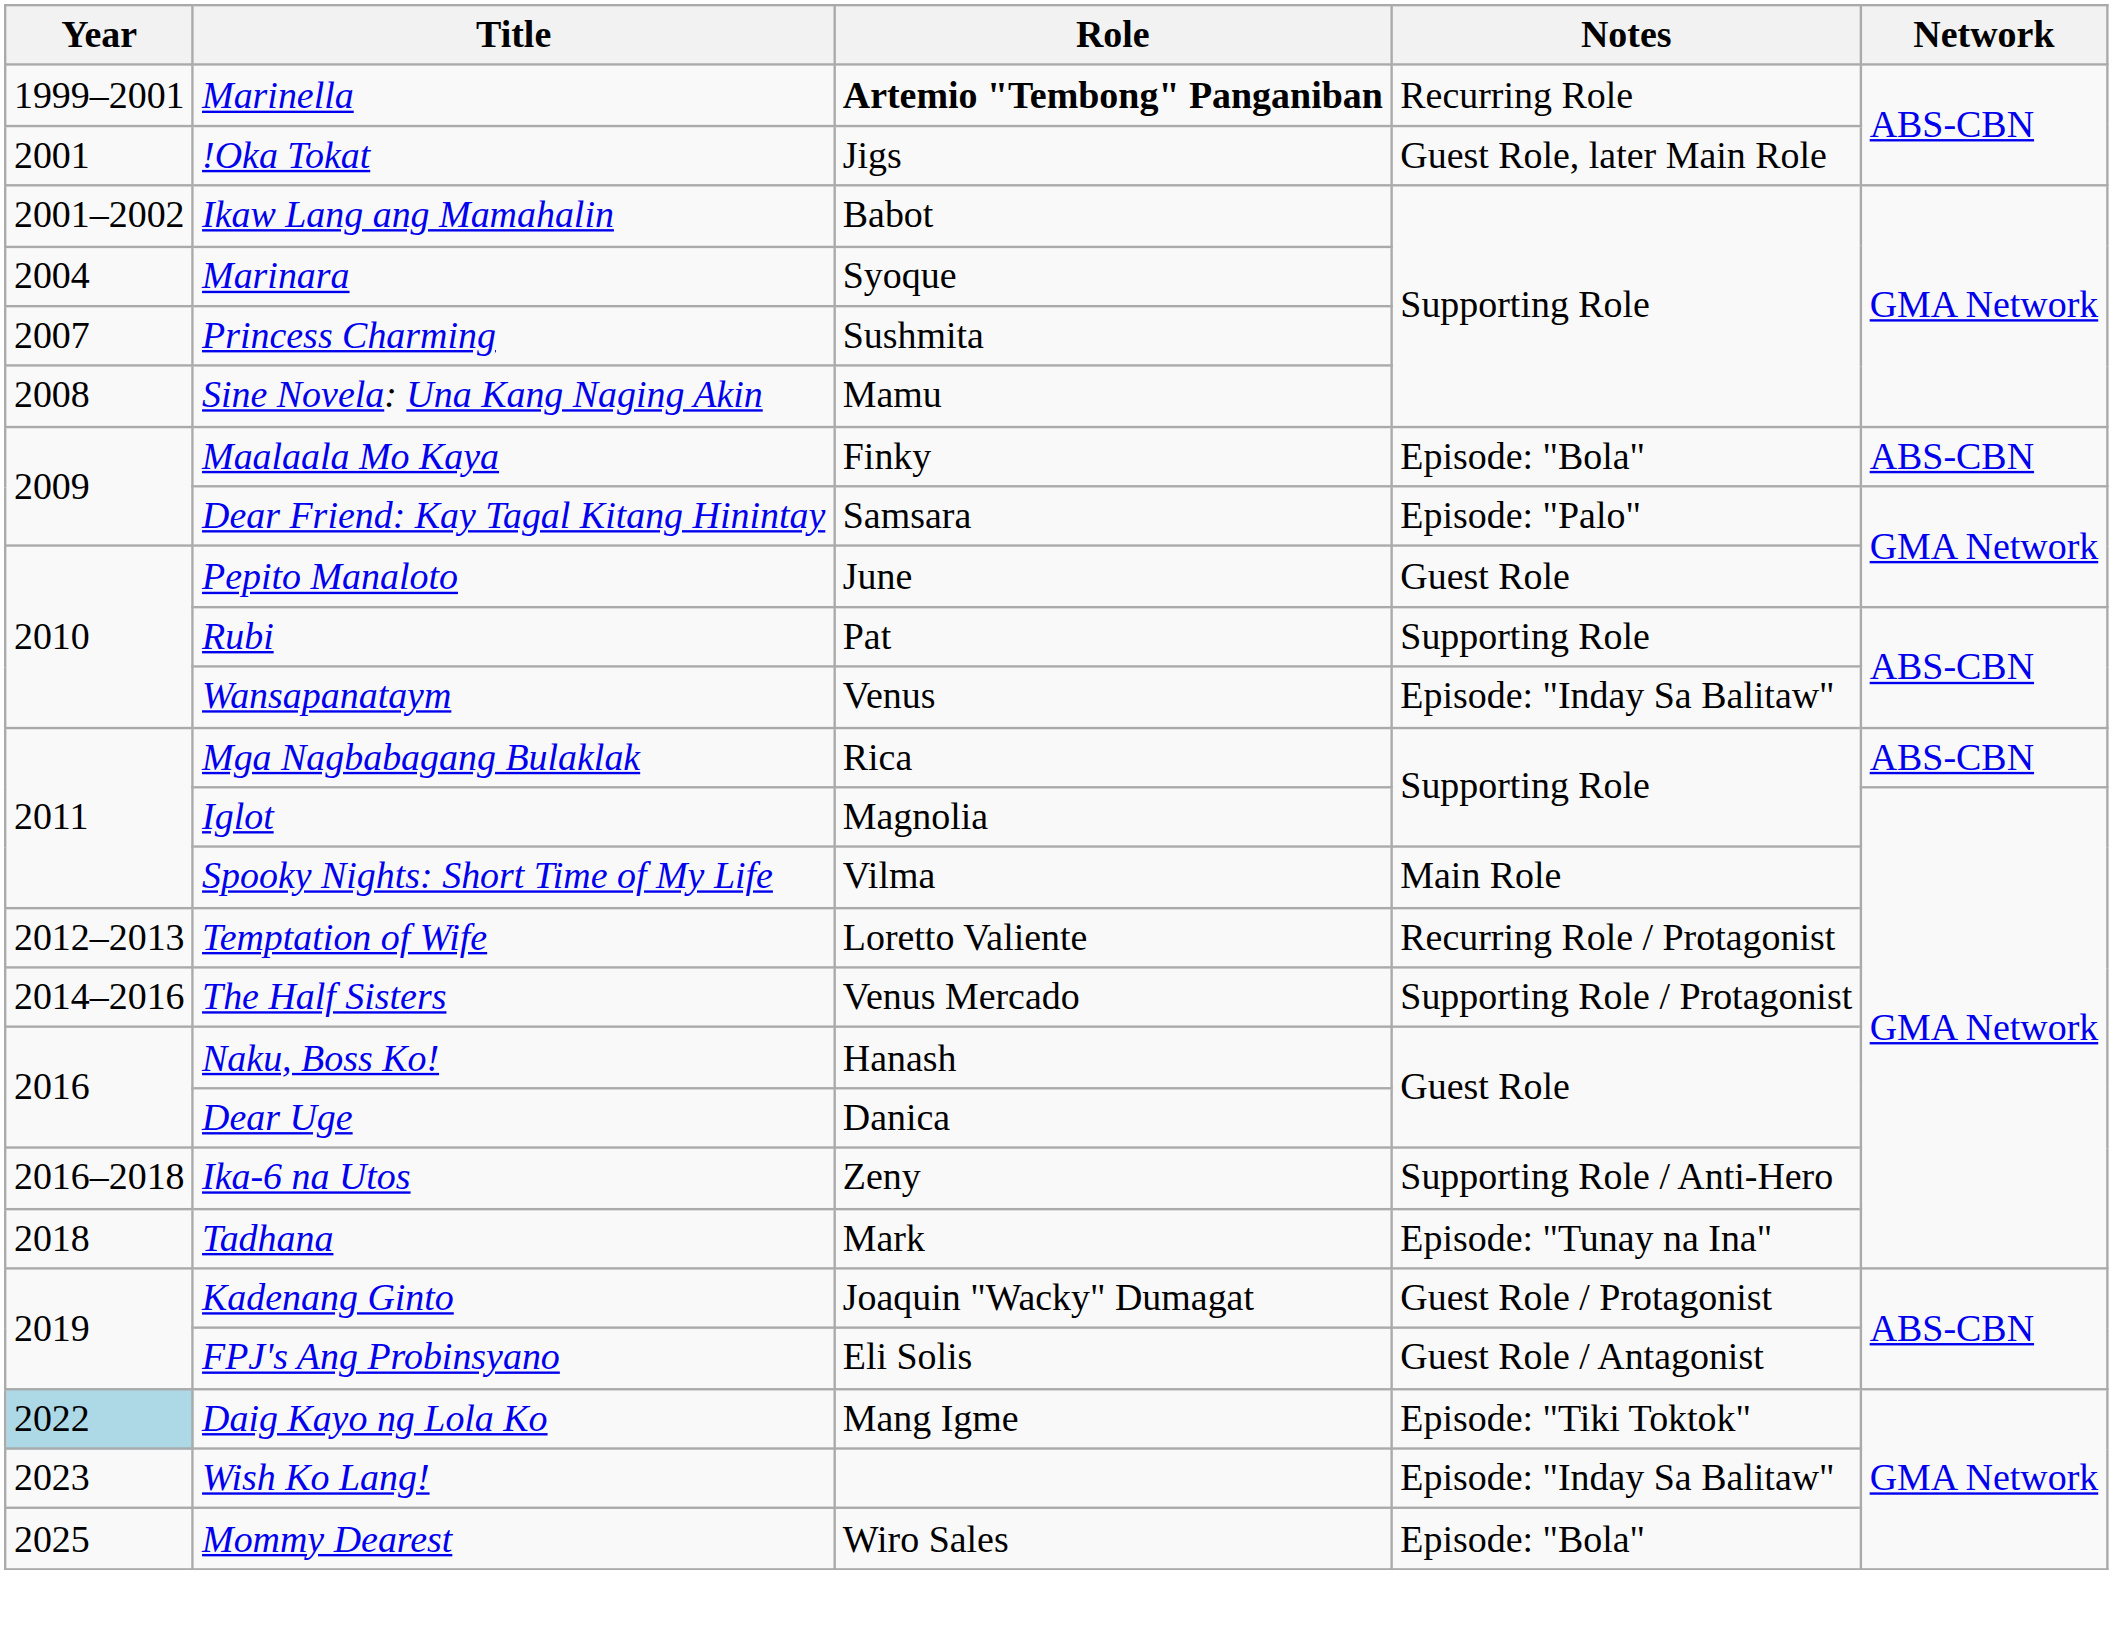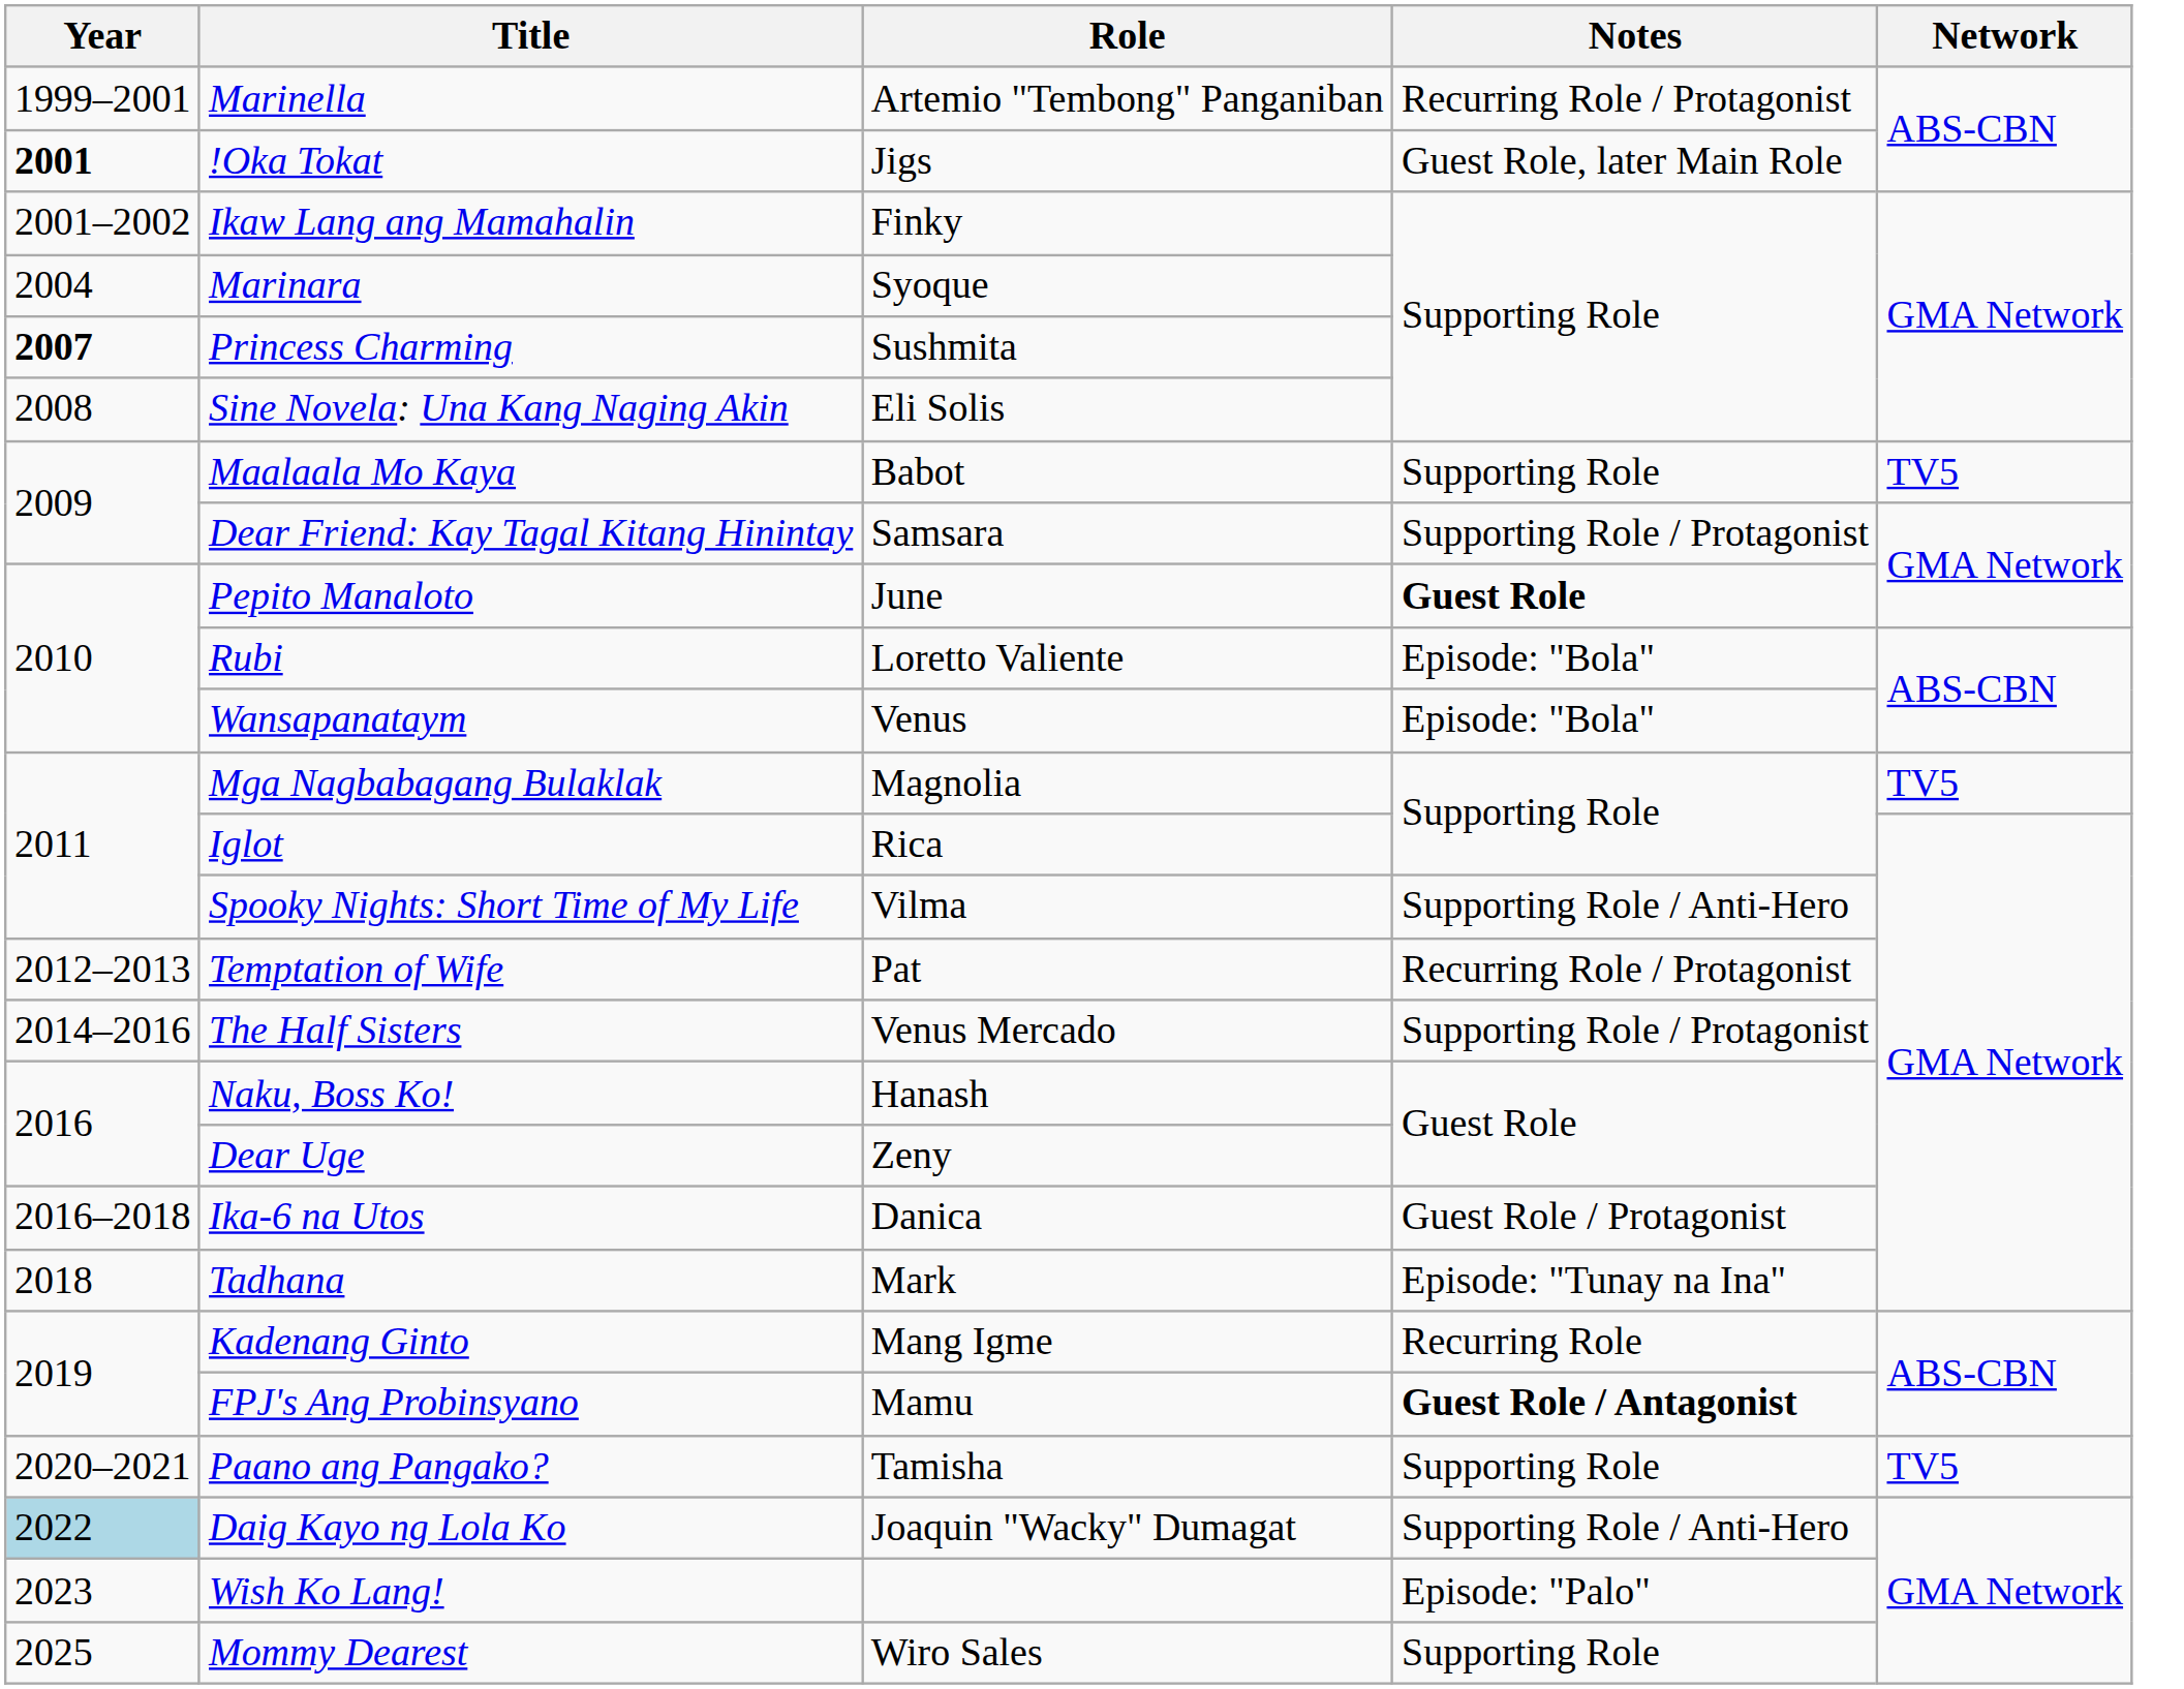Marinella | Role: bold -> normal
Marinella | Notes: Recurring Role -> Recurring Role / Protagonist
!Oka Tokat | Year: normal -> bold
Ikaw Lang ang Mamahalin | Role: Babot -> Finky
Princess Charming | Year: normal -> bold
Sine Novela: Una Kang Naging Akin | Role: Mamu -> Eli Solis
Maalaala Mo Kaya | Role: Finky -> Babot
Maalaala Mo Kaya | Notes: Episode: "Bola" -> Supporting Role
Maalaala Mo Kaya | Network: ABS-CBN -> TV5
Dear Friend: Kay Tagal Kitang Hinintay | Notes: Episode: "Palo" -> Supporting Role / Protagonist
Pepito Manaloto | Notes: normal -> bold
Rubi | Role: Pat -> Loretto Valiente
Rubi | Notes: Supporting Role -> Episode: "Bola"
Wansapanataym | Notes: Episode: "Inday Sa Balitaw" -> Episode: "Bola"
Mga Nagbabagang Bulaklak | Role: Rica -> Magnolia
Mga Nagbabagang Bulaklak | Network: ABS-CBN -> TV5
Iglot | Role: Magnolia -> Rica
Spooky Nights: Short Time of My Life | Notes: Main Role -> Supporting Role / Anti-Hero
Temptation of Wife | Role: Loretto Valiente -> Pat
Dear Uge | Role: Danica -> Zeny
Ika-6 na Utos | Role: Zeny -> Danica
Ika-6 na Utos | Notes: Supporting Role / Anti-Hero -> Guest Role / Protagonist
Kadenang Ginto | Role: Joaquin "Wacky" Dumagat -> Mang Igme
Kadenang Ginto | Notes: Guest Role / Protagonist -> Recurring Role
FPJ's Ang Probinsyano | Role: Eli Solis -> Mamu
FPJ's Ang Probinsyano | Notes: normal -> bold
+ row: 2020–2021 | Paano ang Pangako? | Tamisha | Supporting Role | TV5
Daig Kayo ng Lola Ko | Role: Mang Igme -> Joaquin "Wacky" Dumagat
Daig Kayo ng Lola Ko | Notes: Episode: "Tiki Toktok" -> Supporting Role / Anti-Hero
Wish Ko Lang! | Notes: Episode: "Inday Sa Balitaw" -> Episode: "Palo"
Mommy Dearest | Notes: Episode: "Bola" -> Supporting Role
